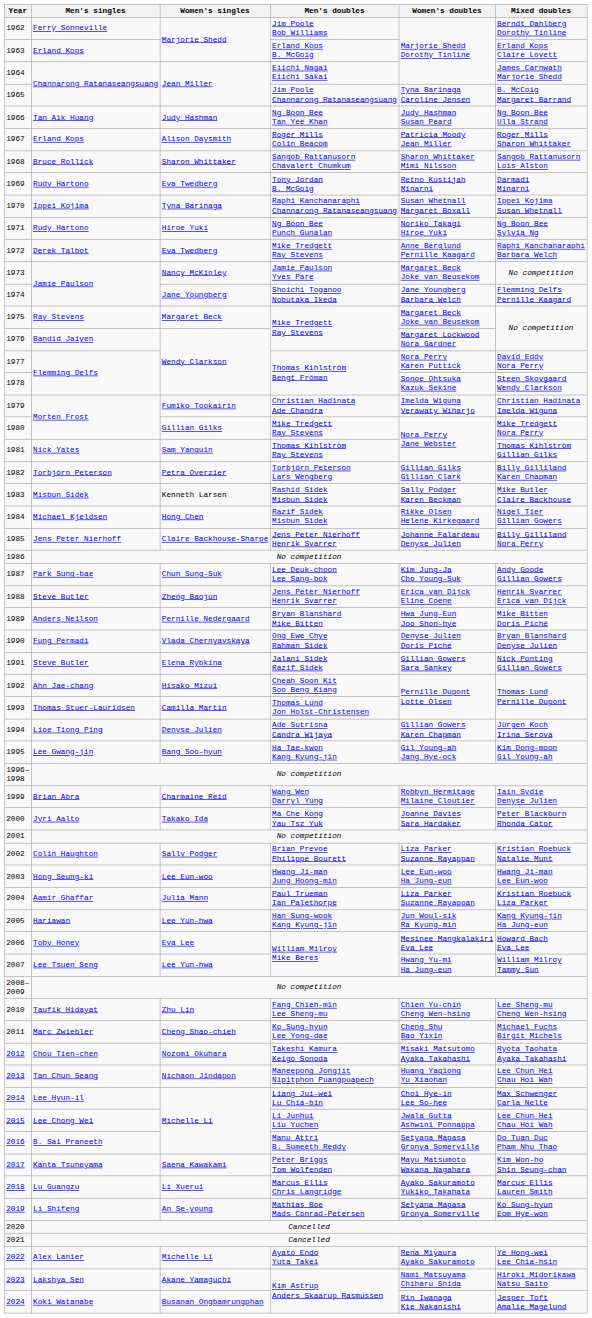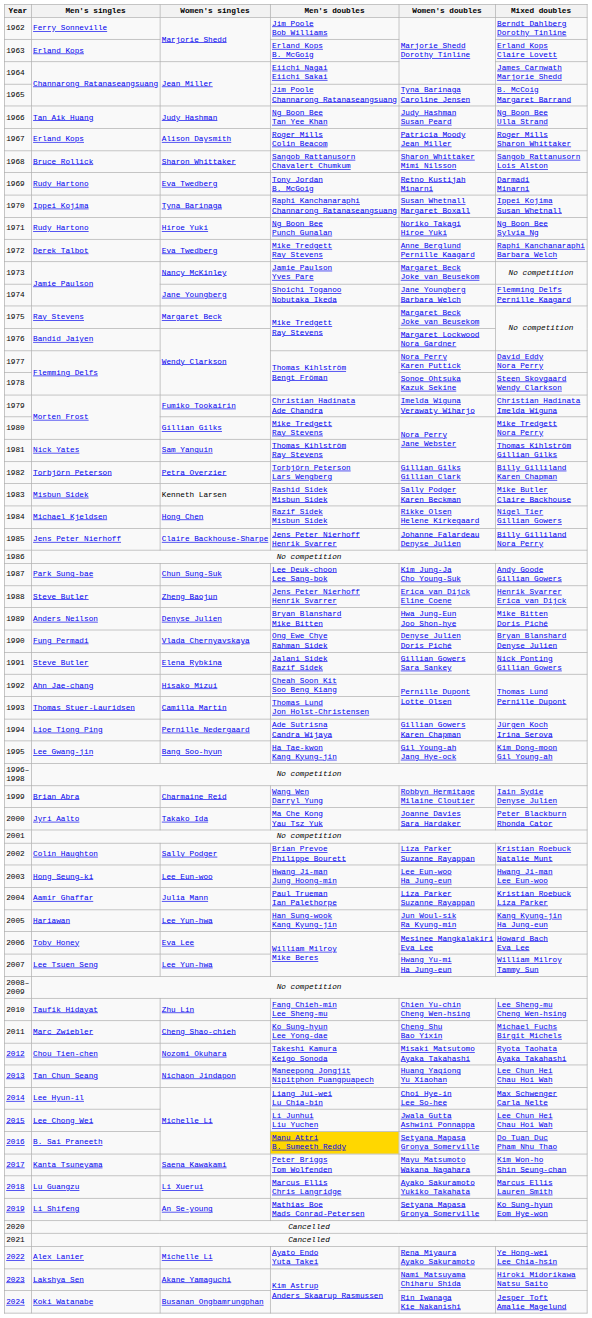1989 | Women's singles: Pernille Nedergaard -> Denyse Julien
1994 | Women's singles: Denyse Julien -> Pernille Nedergaard
2016 | Men's doubles: no background -> gold background
